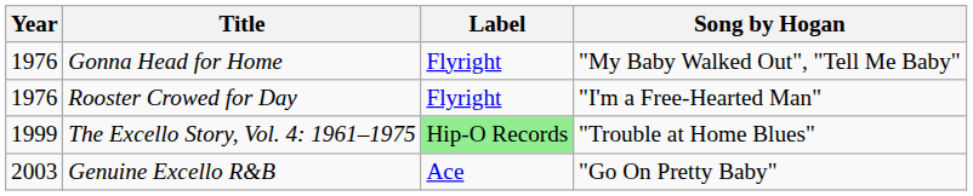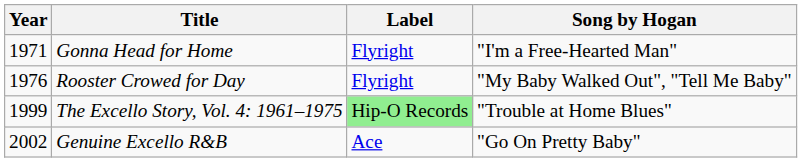Gonna Head for Home | Year: 1976 -> 1971
Gonna Head for Home | Song by Hogan: "My Baby Walked Out", "Tell Me Baby" -> "I'm a Free-Hearted Man"
Rooster Crowed for Day | Song by Hogan: "I'm a Free-Hearted Man" -> "My Baby Walked Out", "Tell Me Baby"
Genuine Excello R&B | Year: 2003 -> 2002
